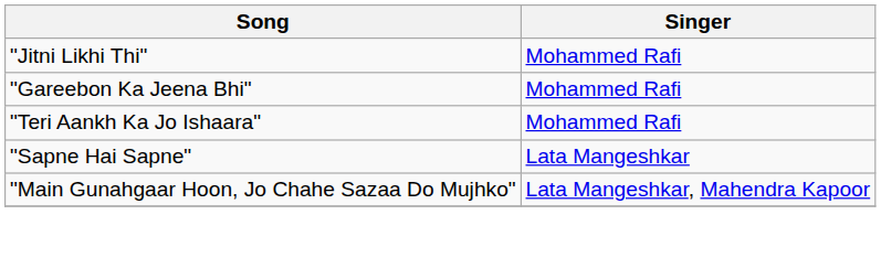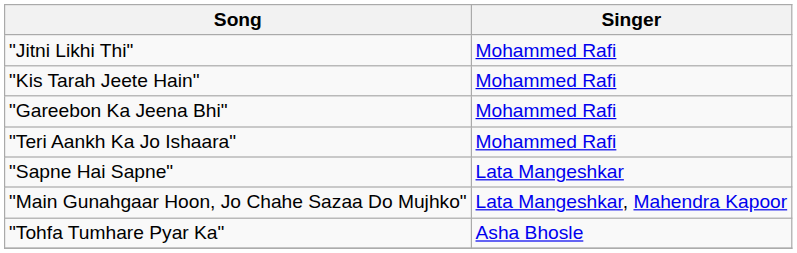+ row: "Kis Tarah Jeete Hain" | Mohammed Rafi
+ row: "Tohfa Tumhare Pyar Ka" | Asha Bhosle
